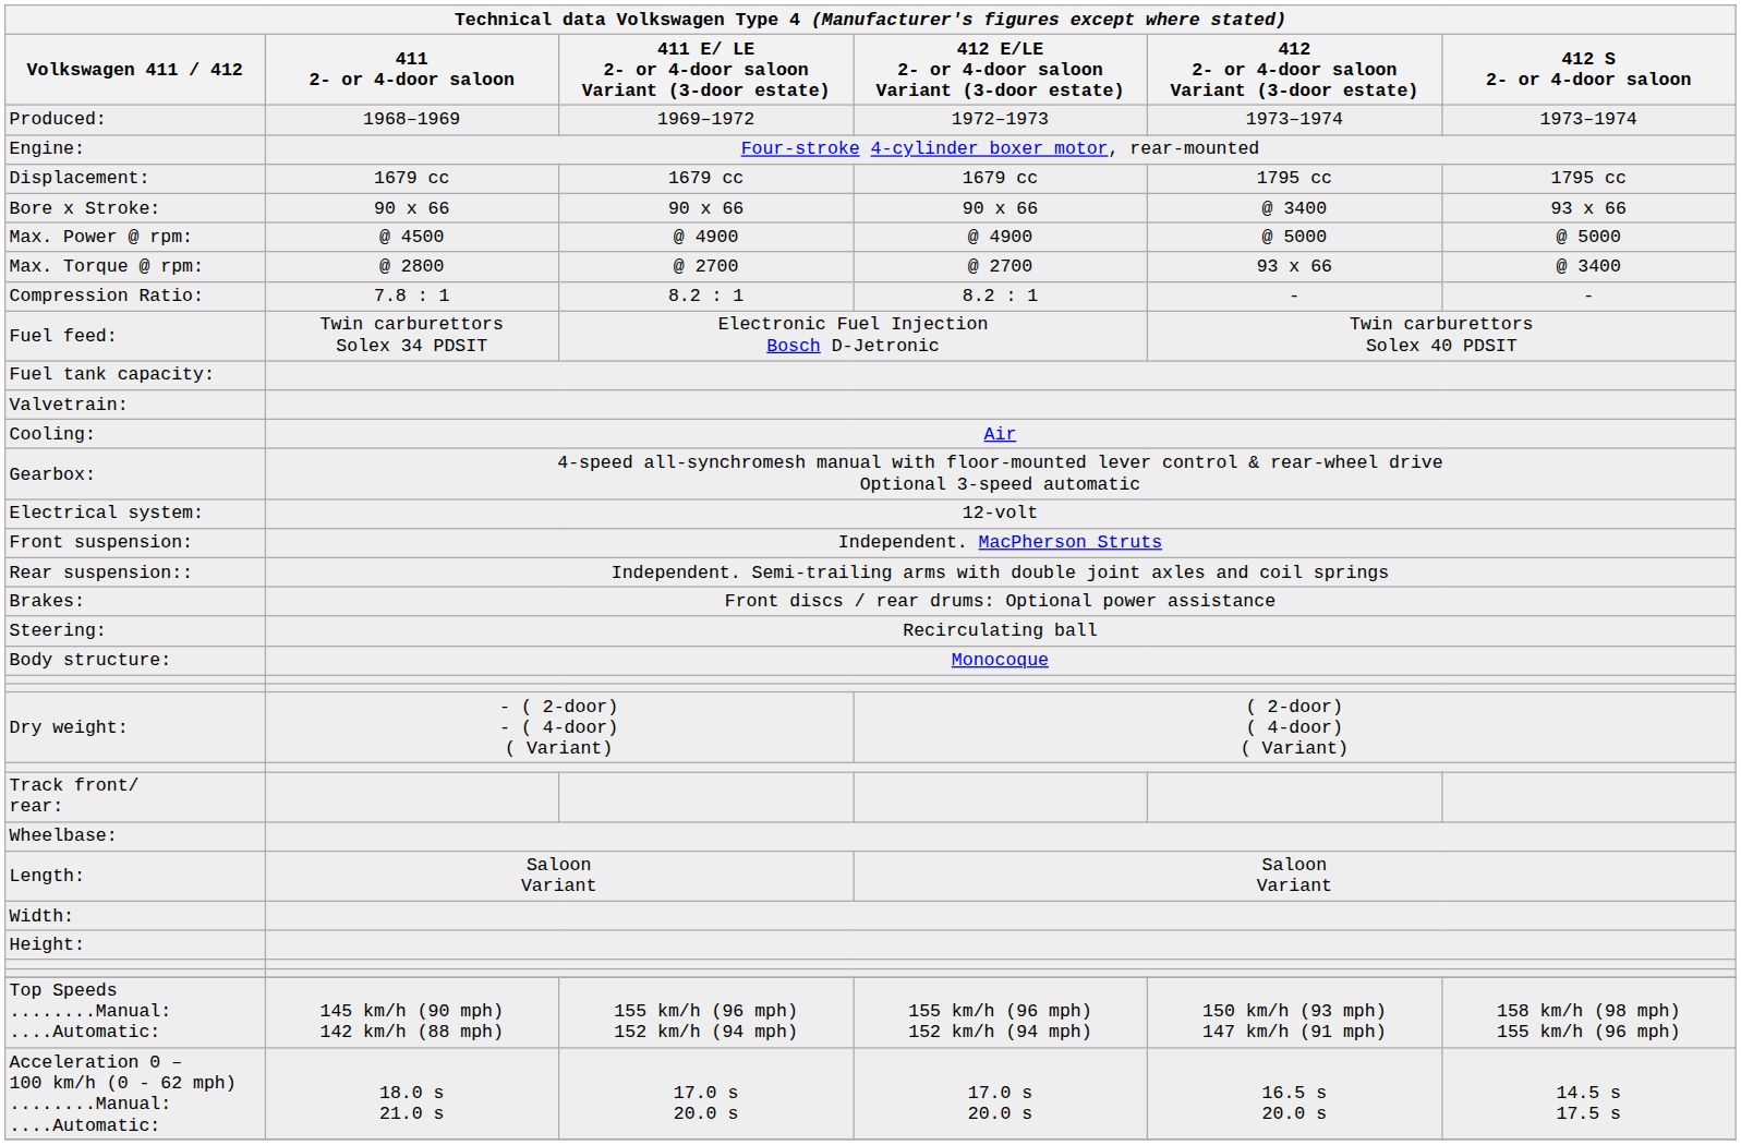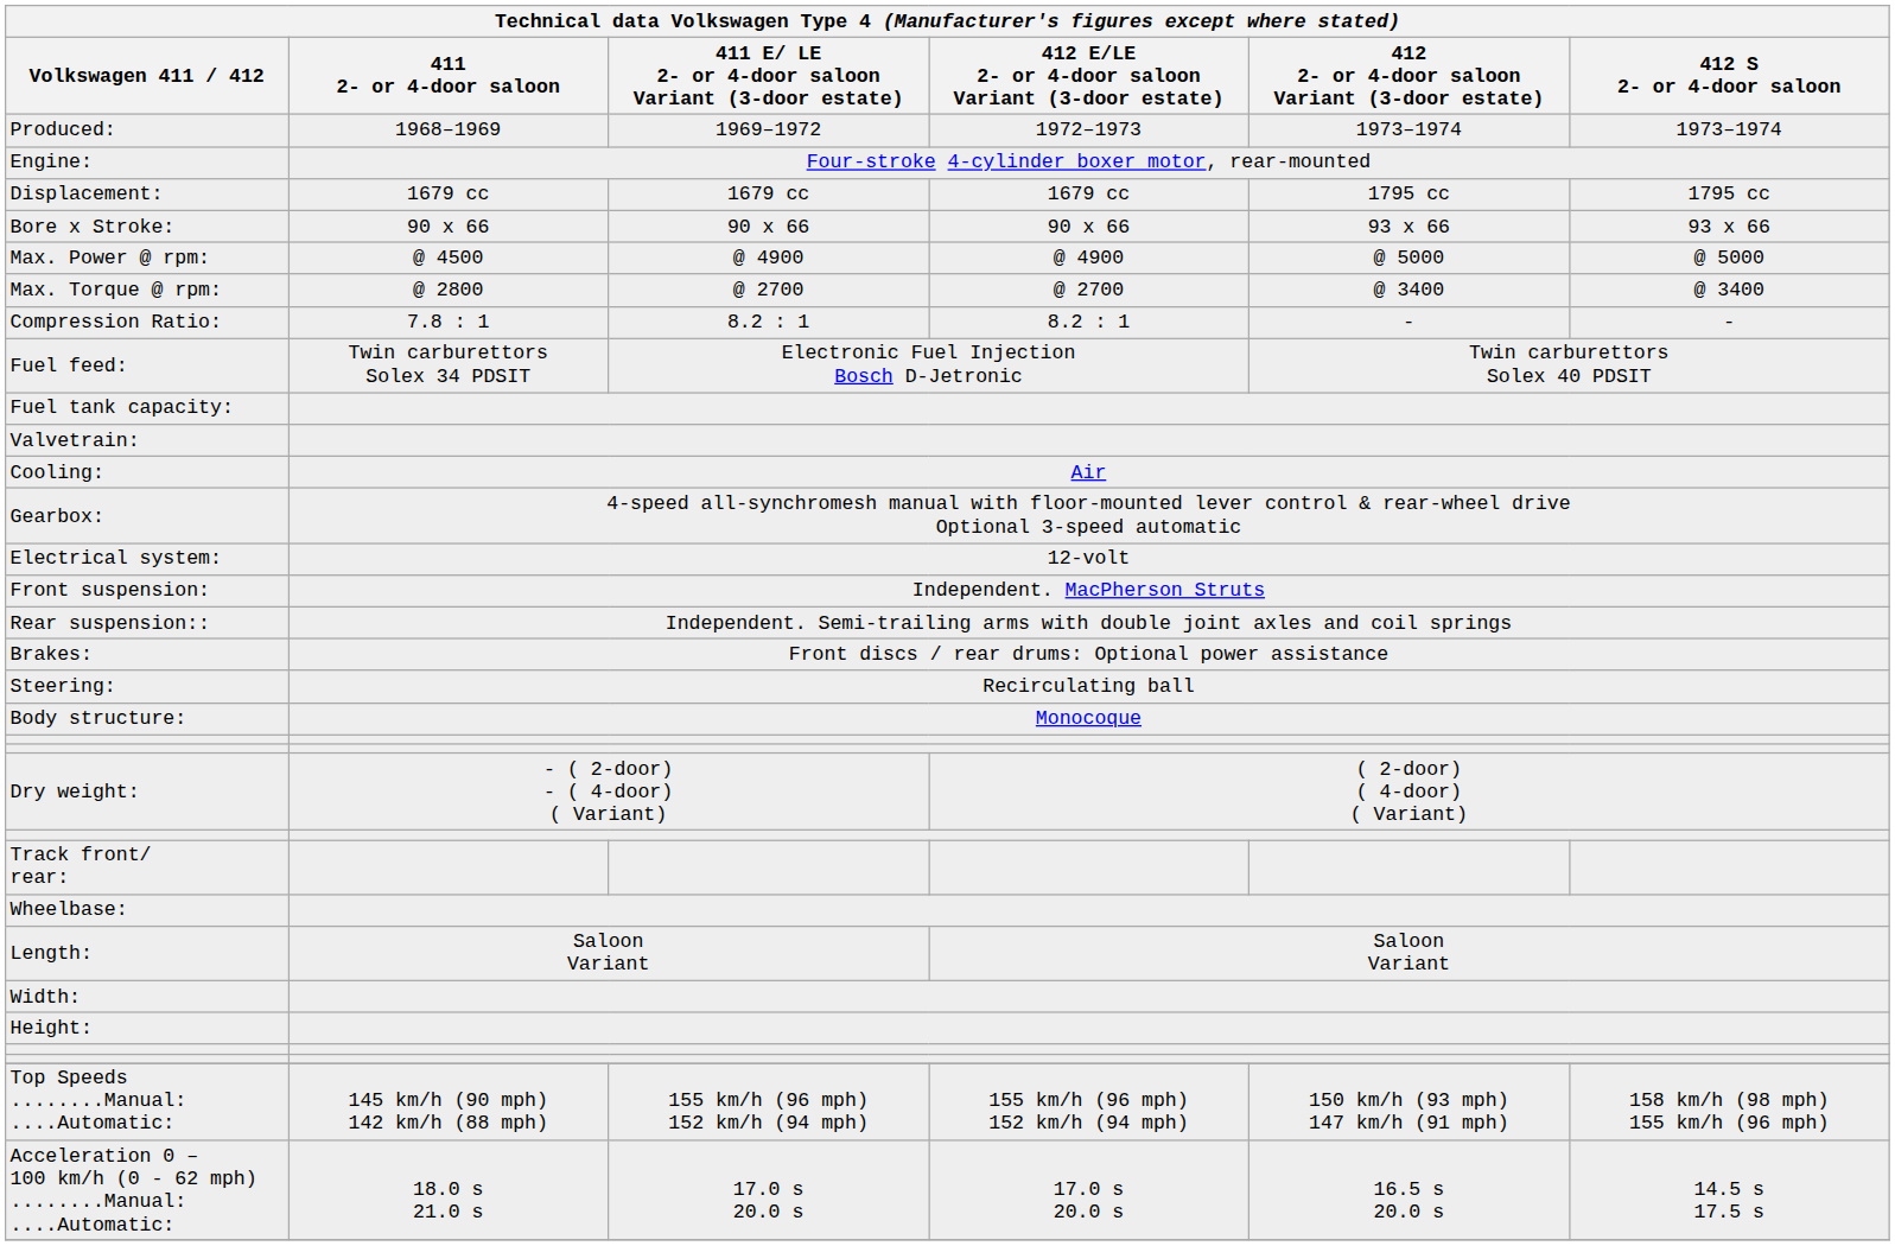Bore x Stroke: | column 5: @ 3400 -> 93 x 66
Max. Torque @ rpm: | column 5: 93 x 66 -> @ 3400
